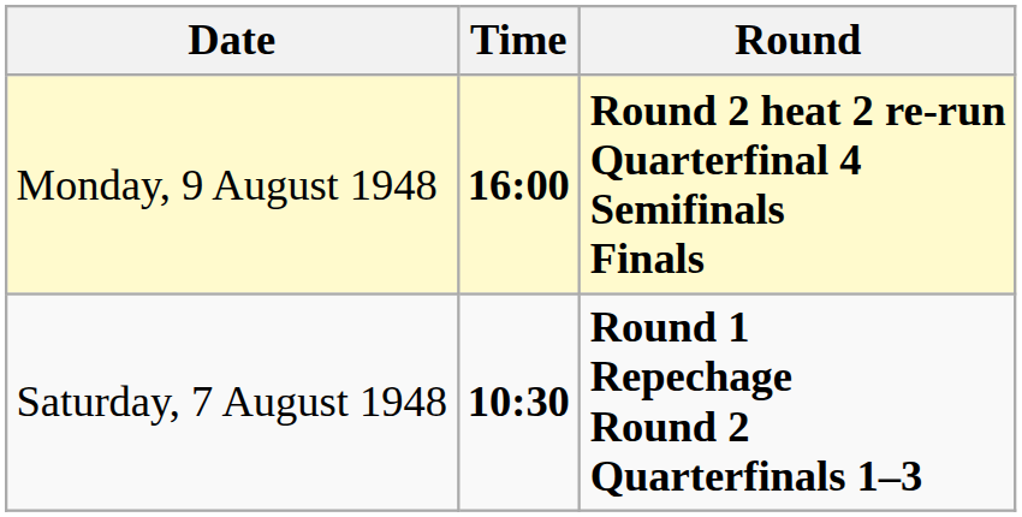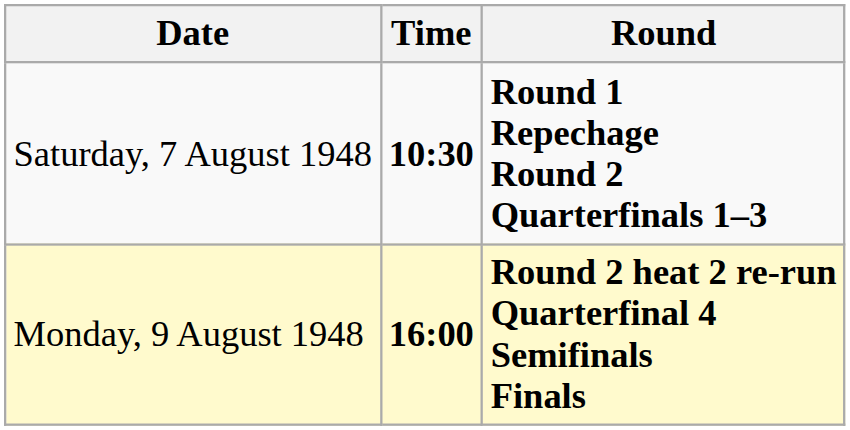rows swapped: Saturday, 7 August 1948 <-> Monday, 9 August 1948
